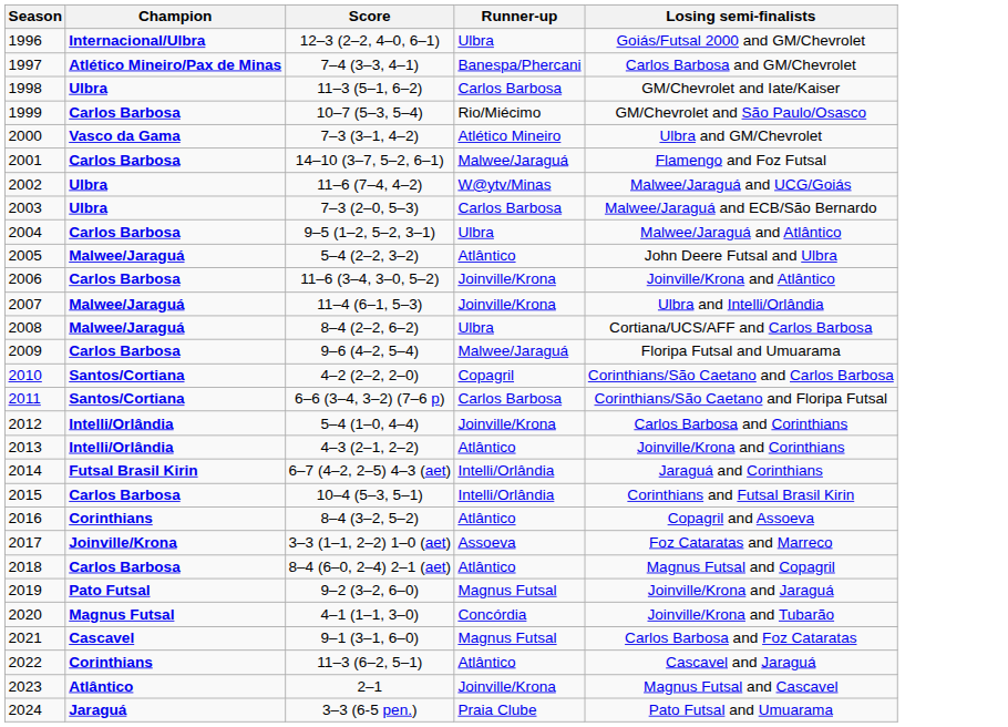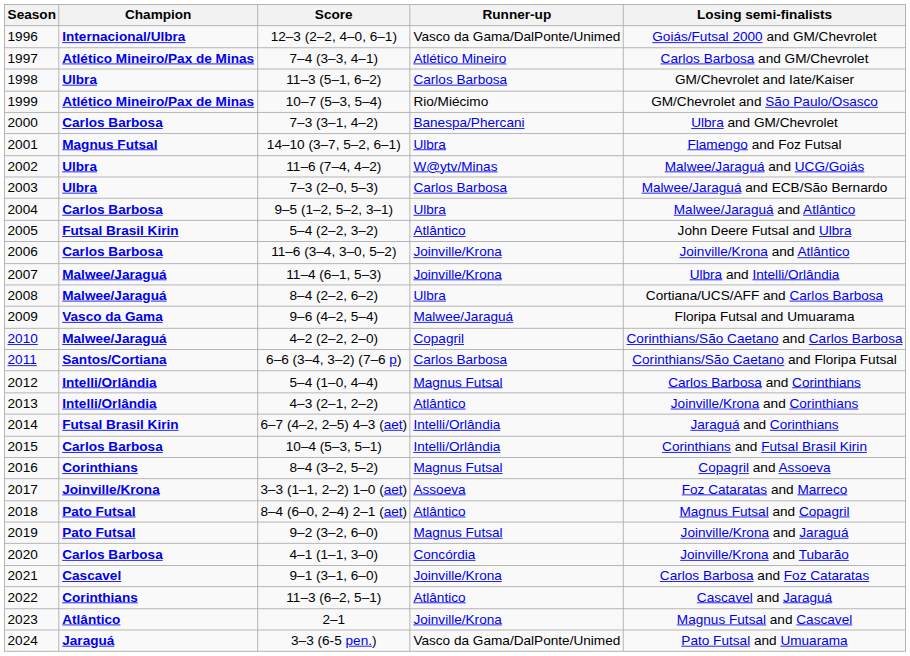1996 | Runner-up: Ulbra -> Vasco da Gama/DalPonte/Unimed
1997 | Runner-up: Banespa/Phercani -> Atlético Mineiro
1999 | Champion: Carlos Barbosa -> Atlético Mineiro/Pax de Minas
2000 | Champion: Vasco da Gama -> Carlos Barbosa
2000 | Runner-up: Atlético Mineiro -> Banespa/Phercani
2001 | Champion: Carlos Barbosa -> Magnus Futsal
2001 | Runner-up: Malwee/Jaraguá -> Ulbra
2005 | Champion: Malwee/Jaraguá -> Futsal Brasil Kirin
2009 | Champion: Carlos Barbosa -> Vasco da Gama
2010 | Champion: Santos/Cortiana -> Malwee/Jaraguá
2012 | Runner-up: Joinville/Krona -> Magnus Futsal
2016 | Runner-up: Atlântico -> Magnus Futsal
2018 | Champion: Carlos Barbosa -> Pato Futsal
2020 | Champion: Magnus Futsal -> Carlos Barbosa
2021 | Runner-up: Magnus Futsal -> Joinville/Krona
2024 | Runner-up: Praia Clube -> Vasco da Gama/DalPonte/Unimed
